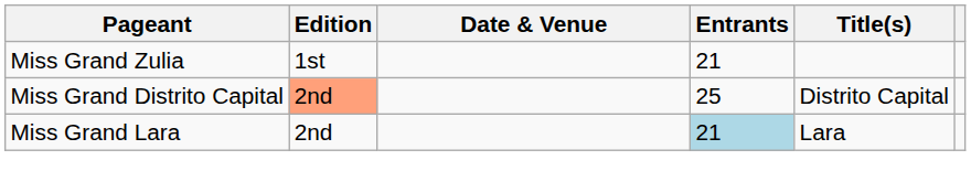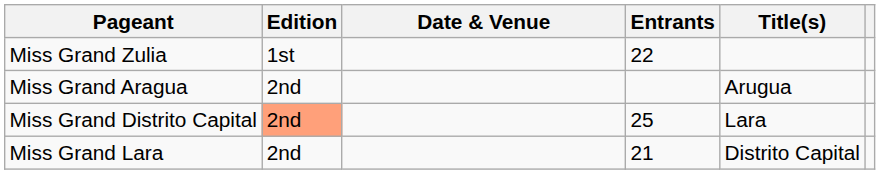Miss Grand Zulia | Entrants: 21 -> 22
+ row: Miss Grand Aragua | 2nd | Arugua
Miss Grand Distrito Capital | Title(s): Distrito Capital -> Lara
Miss Grand Lara | Entrants: lightblue background -> no background
Miss Grand Lara | Title(s): Lara -> Distrito Capital
